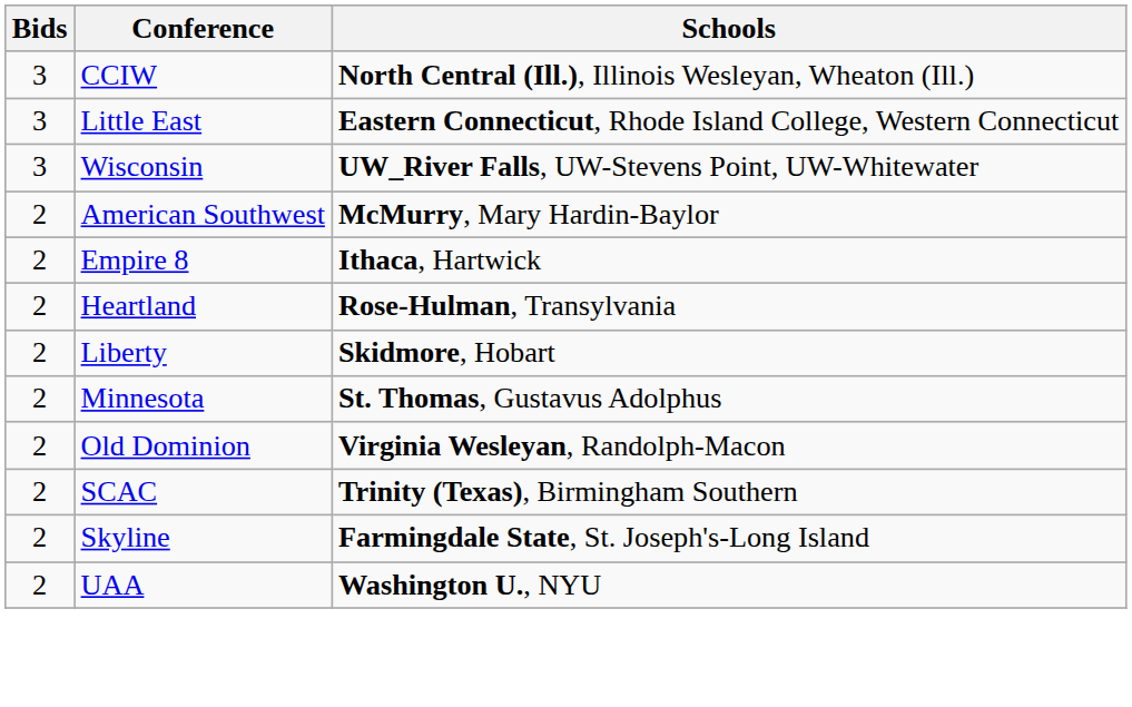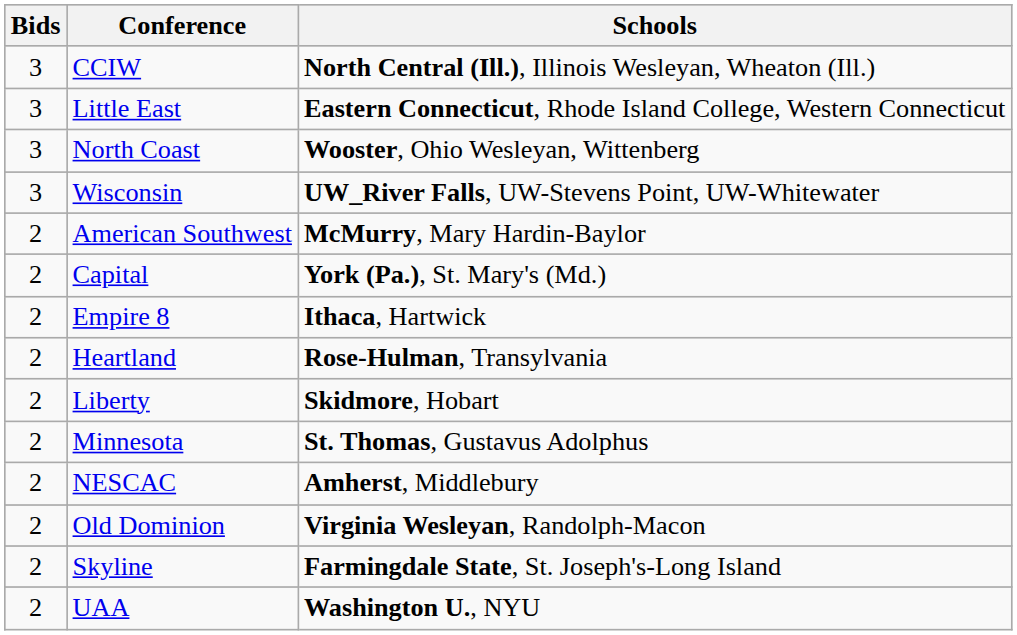+ row: 3 | North Coast | Wooster, Ohio Wesleyan, Wittenberg
+ row: 2 | Capital | York (Pa.), St. Mary's (Md.)
+ row: 2 | NESCAC | Amherst, Middlebury
- row: 2 | SCAC | Trinity (Texas), Birmingham Southern
